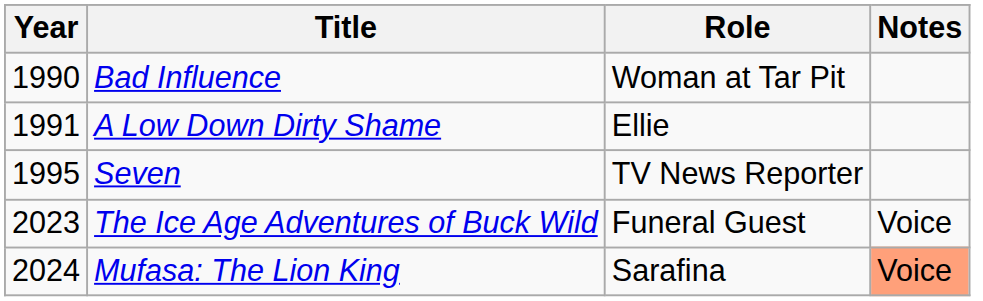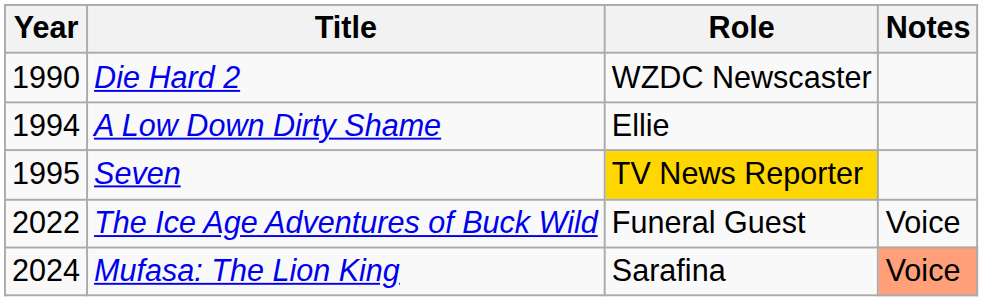- row: 1990 | Bad Influence | Woman at Tar Pit
+ row: 1990 | Die Hard 2 | WZDC Newscaster
A Low Down Dirty Shame | Year: 1991 -> 1994
Seven | Role: no background -> gold background
The Ice Age Adventures of Buck Wild | Year: 2023 -> 2022
